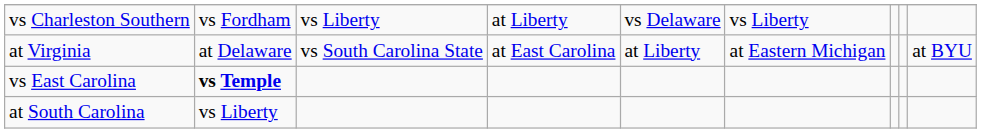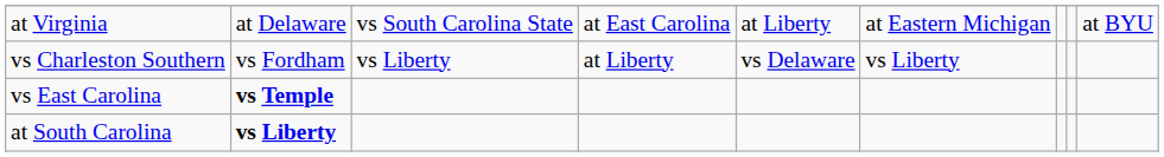rows swapped: at Virginia <-> vs Charleston Southern
at South Carolina | column 2: normal -> bold
